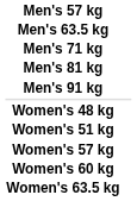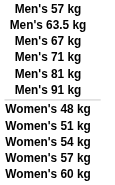+ row: Men's 67 kg
+ row: Women's 54 kg
- row: Women's 63.5 kg
